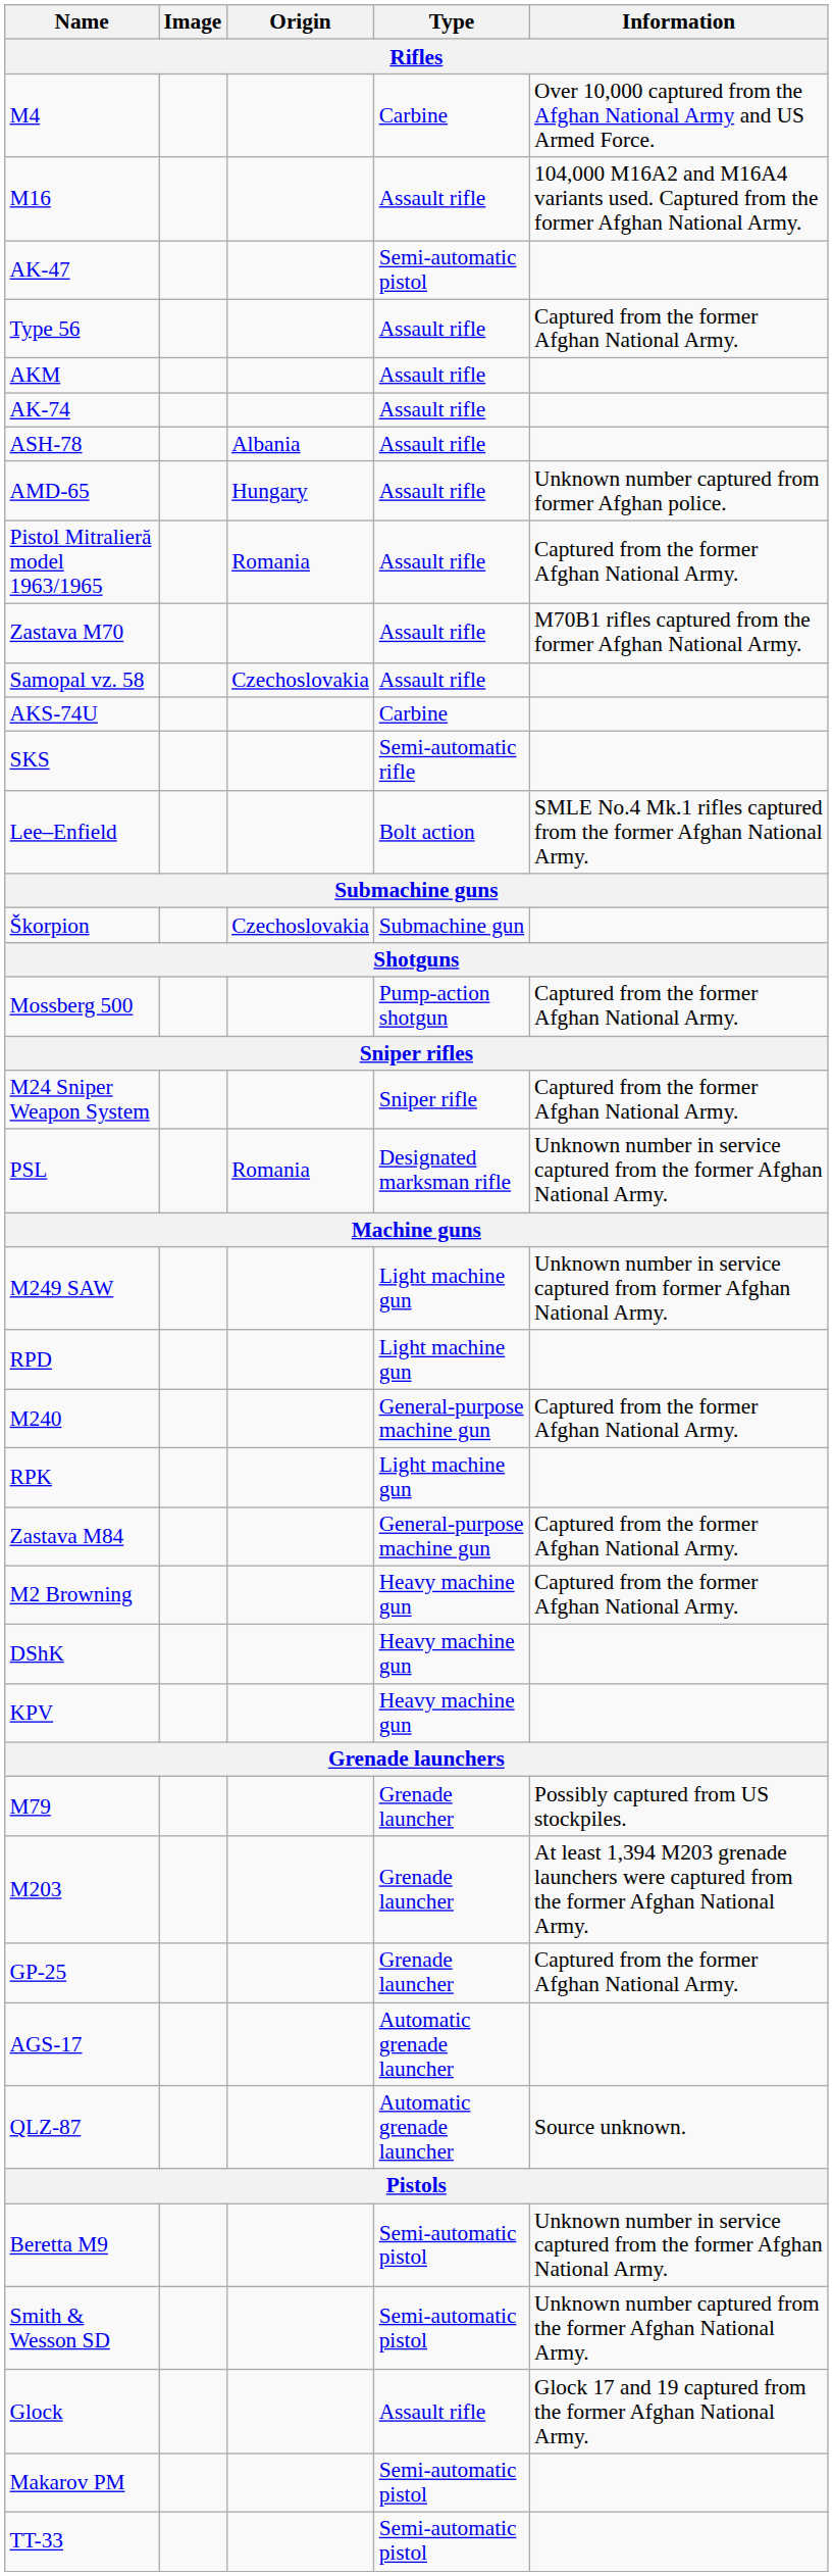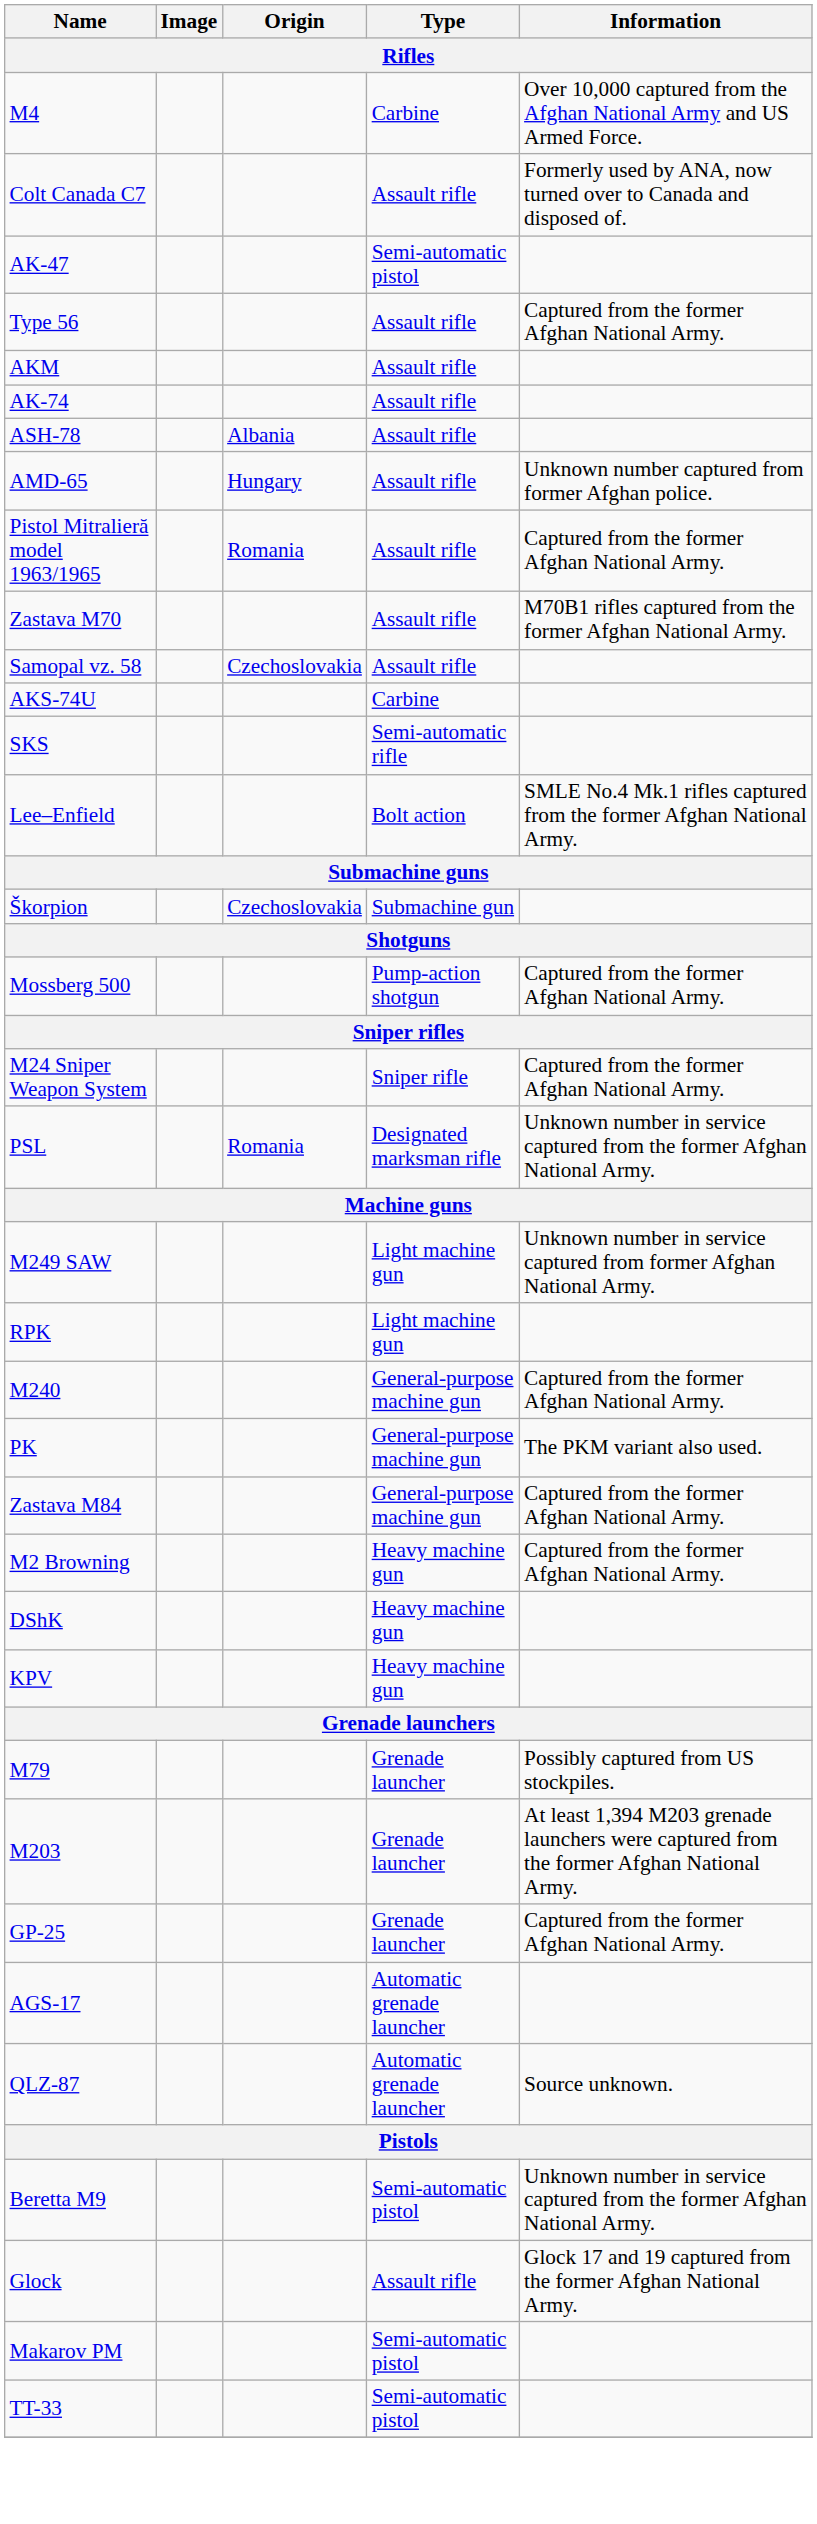- row: M16 | Assault rifle | 104,000 M16A2 and M16A4 variants used. Captured from the former Afghan National Army.
+ row: Colt Canada C7 | Assault rifle | Formerly used by ANA, now turned over to Canada and disposed of.
- row: RPD | Light machine gun
rows swapped: RPK <-> M240
+ row: PK | General-purpose machine gun | The PKM variant also used.
- row: Smith & Wesson SD | Semi-automatic pistol | Unknown number captured from the former Afghan National Army.
